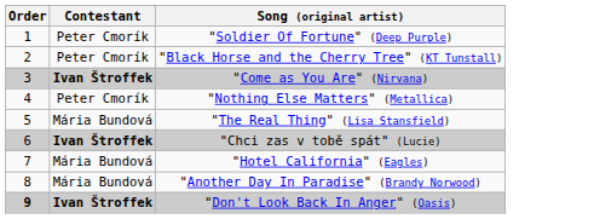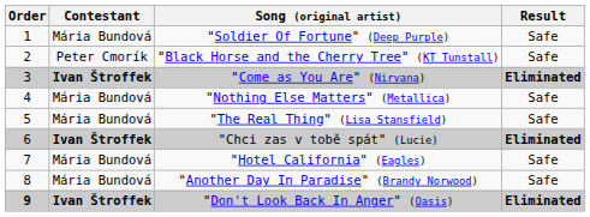+ column: Result | Safe | Safe | Eliminated | Safe | Safe | Eliminated | Safe | Safe | Eliminated
"Soldier Of Fortune" (Deep Purple) | Contestant: Peter Cmorík -> Mária Bundová
"Nothing Else Matters" (Metallica) | Contestant: Peter Cmorík -> Mária Bundová
